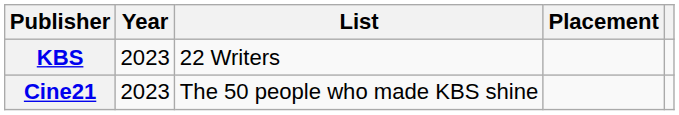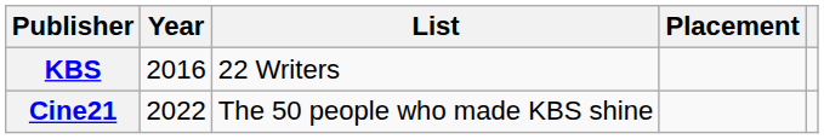KBS | Year: 2023 -> 2016
Cine21 | Year: 2023 -> 2022
